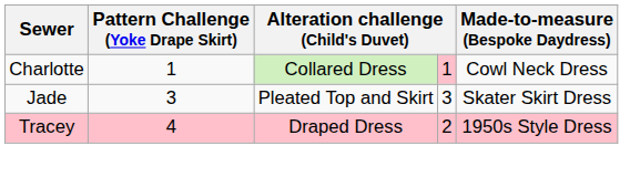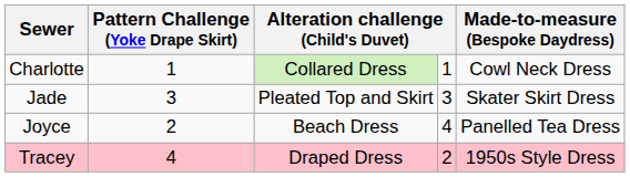Charlotte | column 4: pink background -> no background
+ row: Joyce | 2 | Beach Dress | 4 | Panelled Tea Dress
